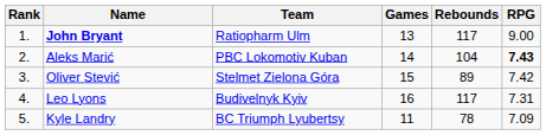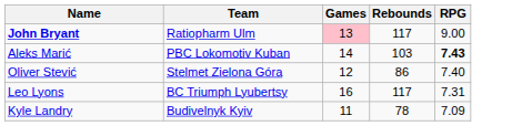- column: Rank | 1. | 2. | 3. | 4. | 5.
John Bryant | Games: no background -> pink background
Aleks Marić | Rebounds: 104 -> 103
Oliver Stević | Games: 15 -> 12
Oliver Stević | Rebounds: 89 -> 86
Oliver Stević | RPG: 7.42 -> 7.40
Leo Lyons | Team: Budivelnyk Kyiv -> BC Triumph Lyubertsy
Kyle Landry | Team: BC Triumph Lyubertsy -> Budivelnyk Kyiv
